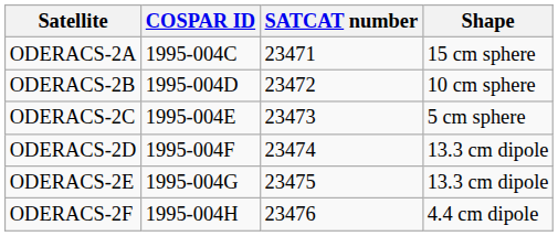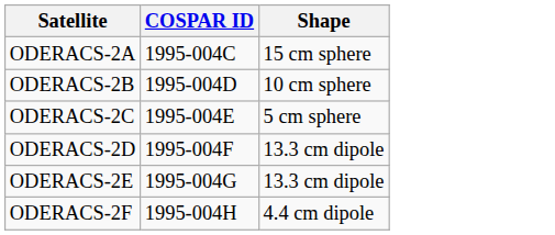- column: SATCAT number | 23471 | 23472 | 23473 | 23474 | 23475 | 23476
